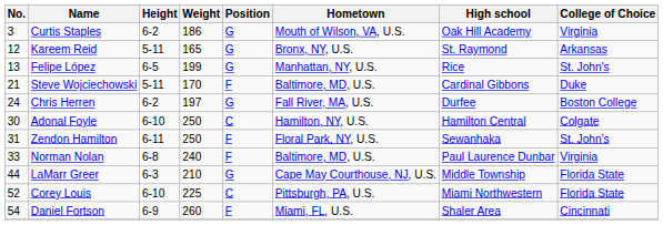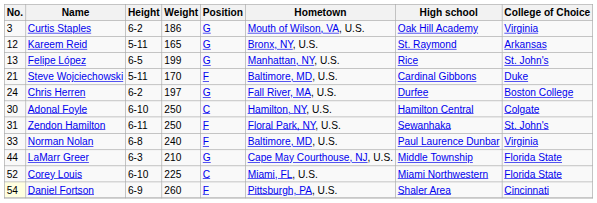Corey Louis | Hometown: Pittsburgh, PA, U.S. -> Miami, FL, U.S.
Daniel Fortson | No.: no background -> lightyellow background
Daniel Fortson | Hometown: Miami, FL, U.S. -> Pittsburgh, PA, U.S.
